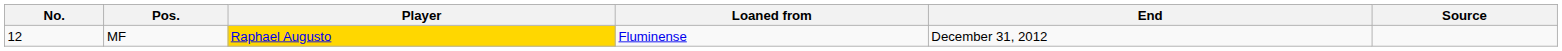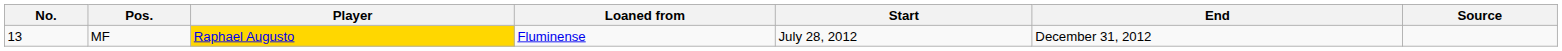+ column: Start | July 28, 2012
MF | No.: 12 -> 13
